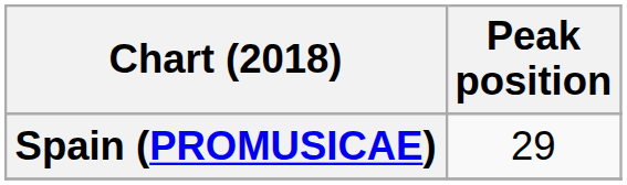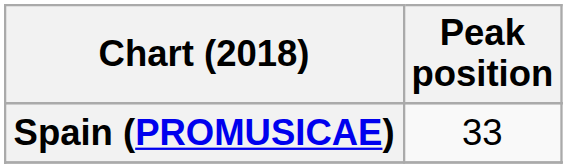Spain (PROMUSICAE) | Peak position: 29 -> 33
